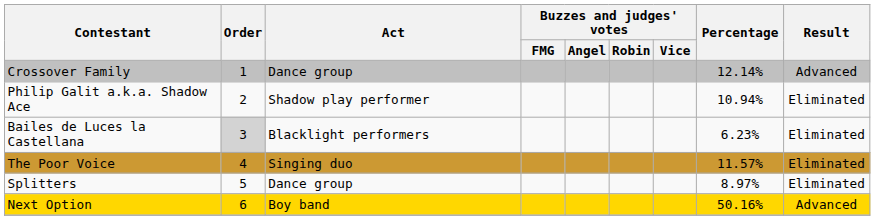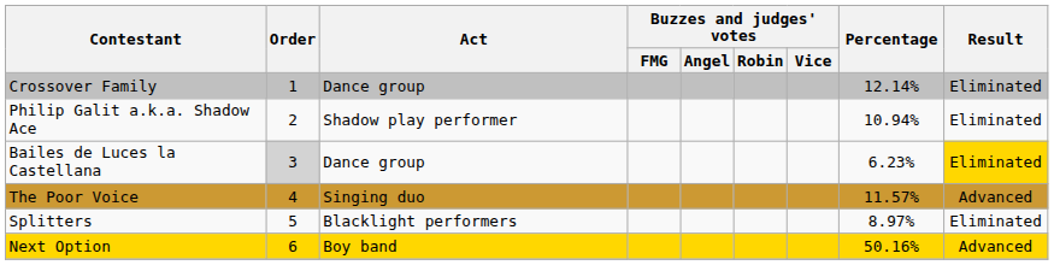Crossover Family | Result: Advanced -> Eliminated
Bailes de Luces la Castellana | Act: Blacklight performers -> Dance group
Bailes de Luces la Castellana | Result: no background -> gold background
The Poor Voice | Result: Eliminated -> Advanced
Splitters | Act: Dance group -> Blacklight performers
